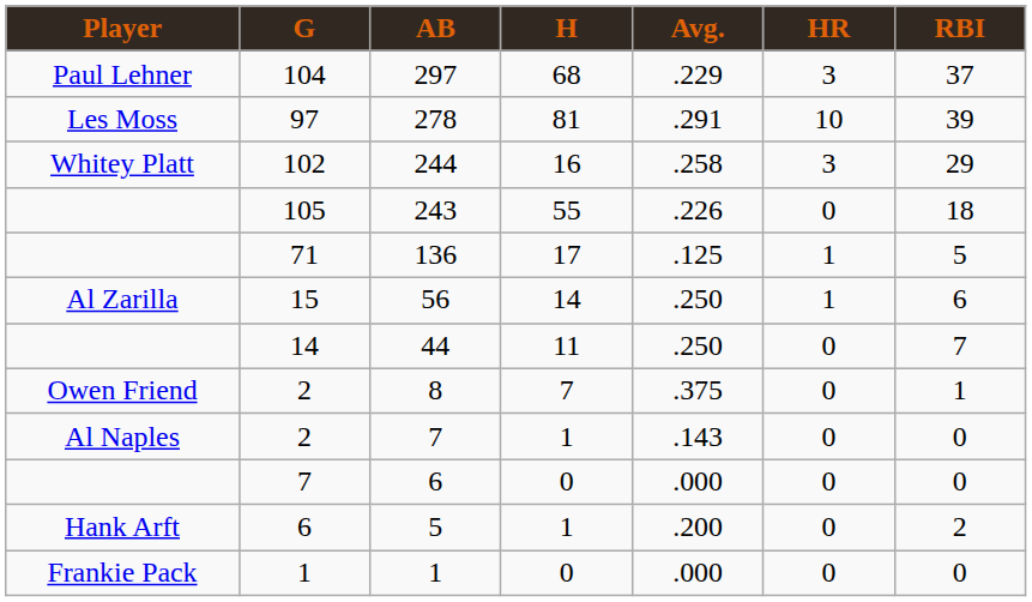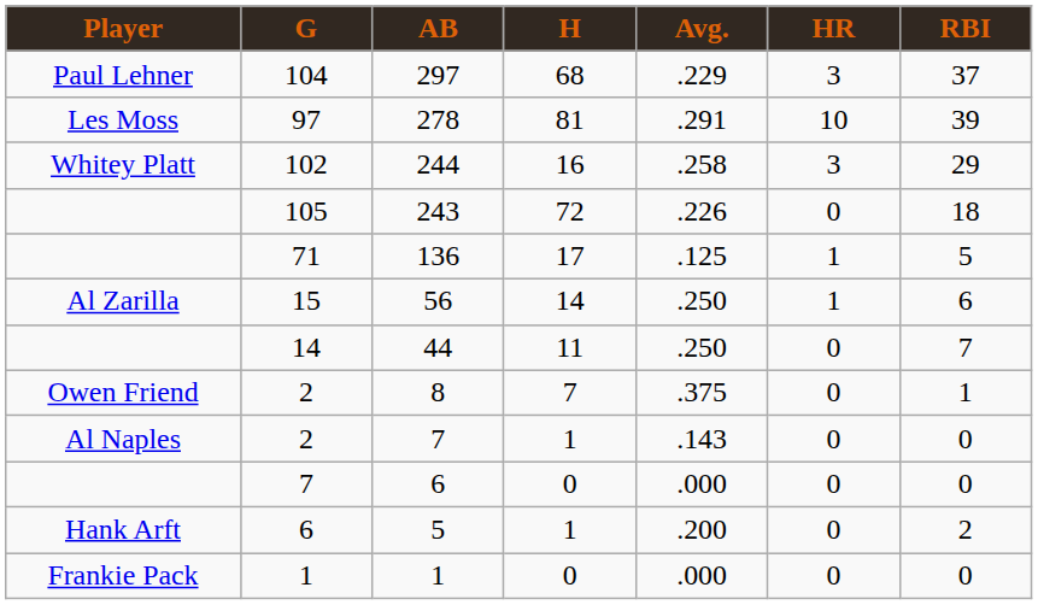243 | H: 55 -> 72
